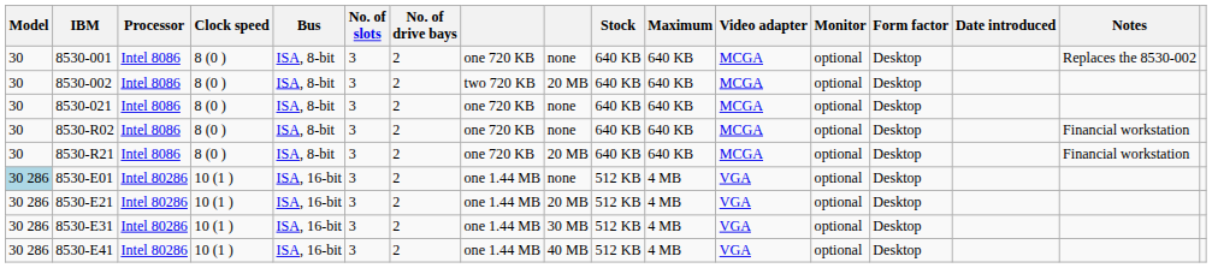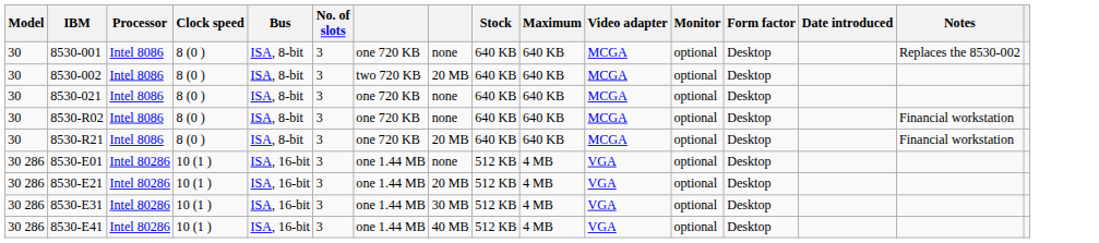- column: No. of drive bays | 2 | 2 | 2 | 2 | 2 | 2 | 2 | 2 | 2
8530-E01 | Model: lightblue background -> no background
